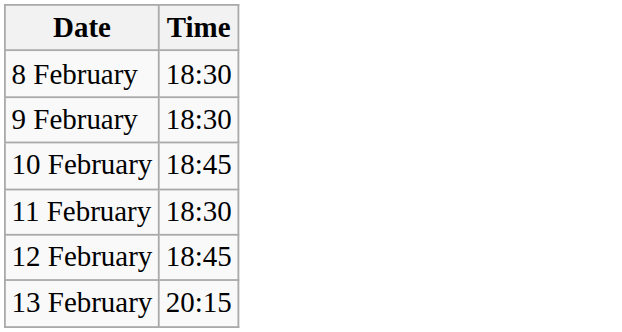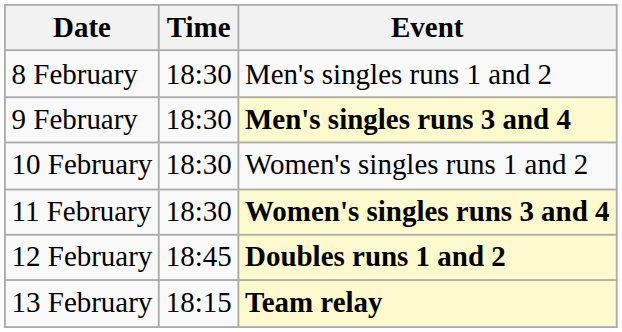+ column: Event | Men's singles runs 1 and 2 | Men's singles runs 3 and 4 | Women's singles runs 1 and 2 | Women's singles runs 3 and 4 | Doubles runs 1 and 2 | Team relay
10 February | Time: 18:45 -> 18:30
13 February | Time: 20:15 -> 18:15
